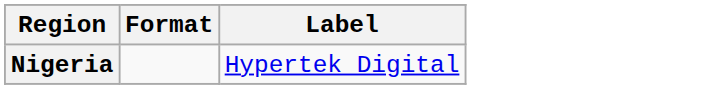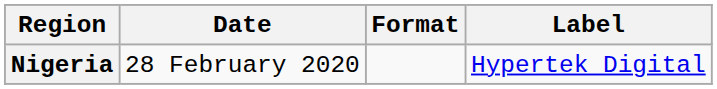+ column: Date | 28 February 2020
